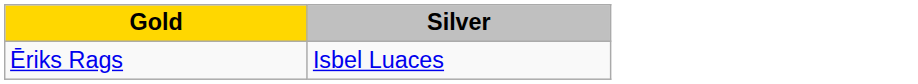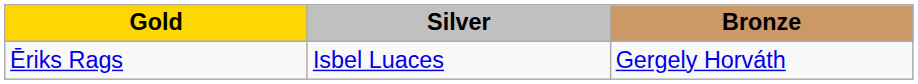+ column: Bronze | Gergely Horváth
